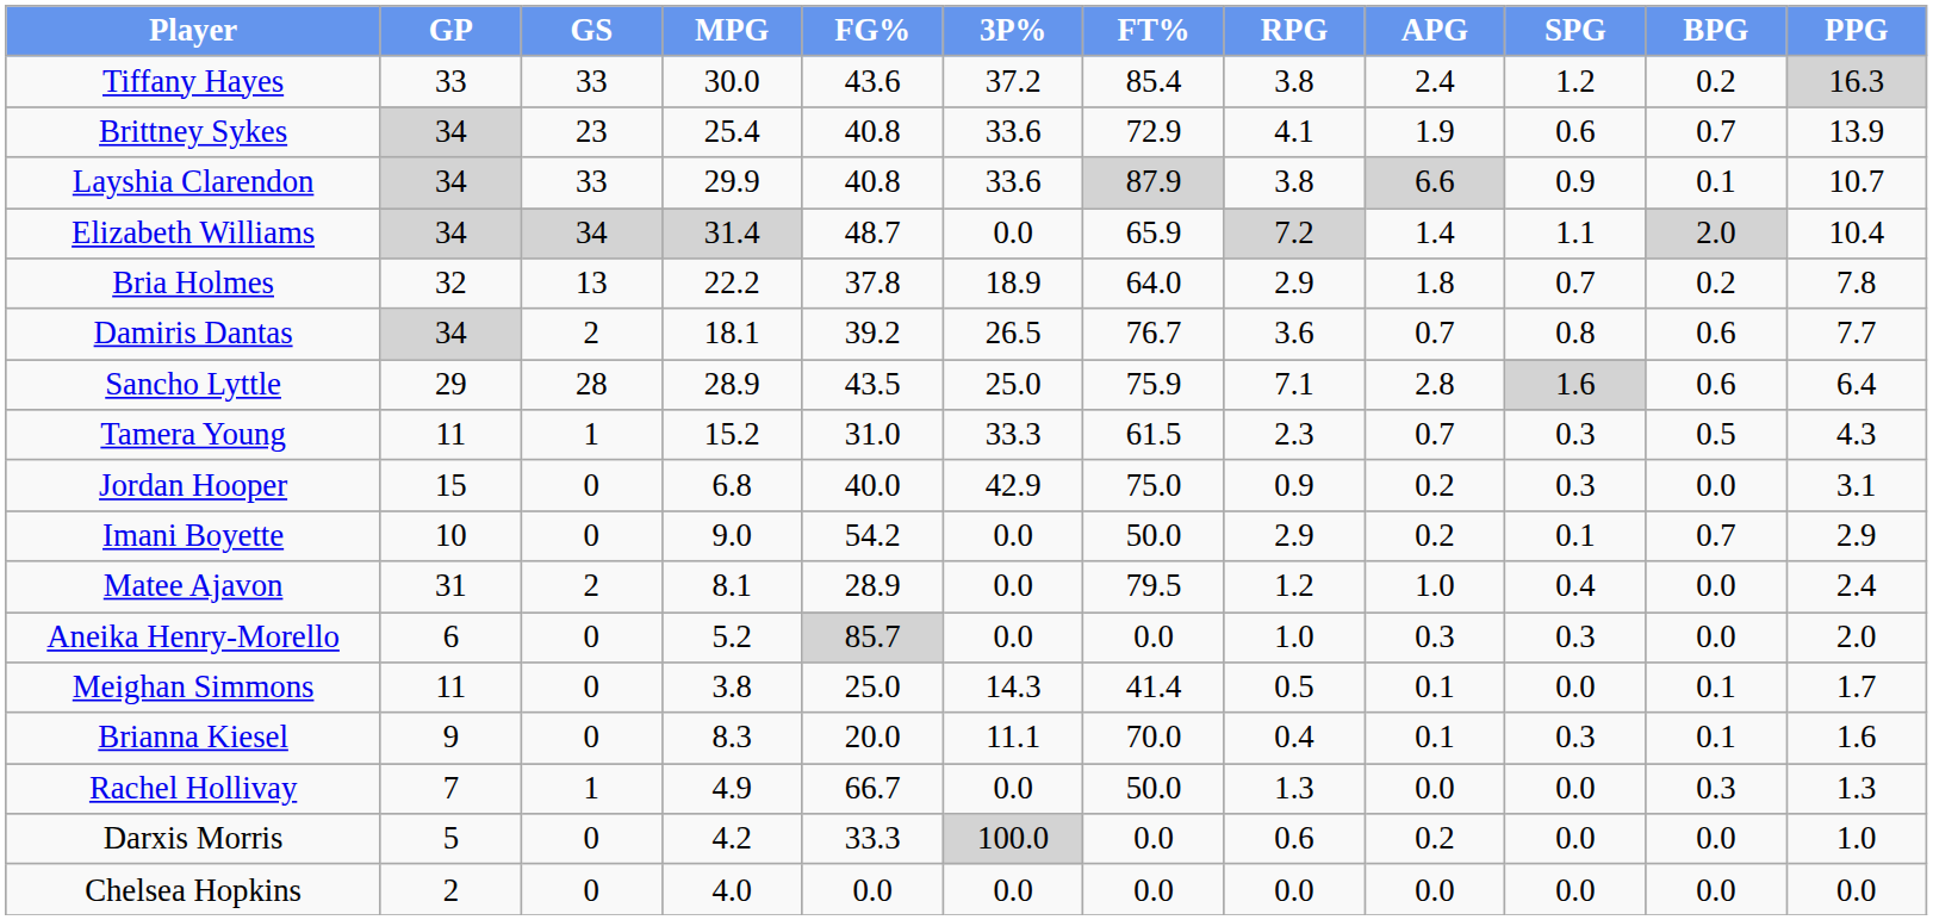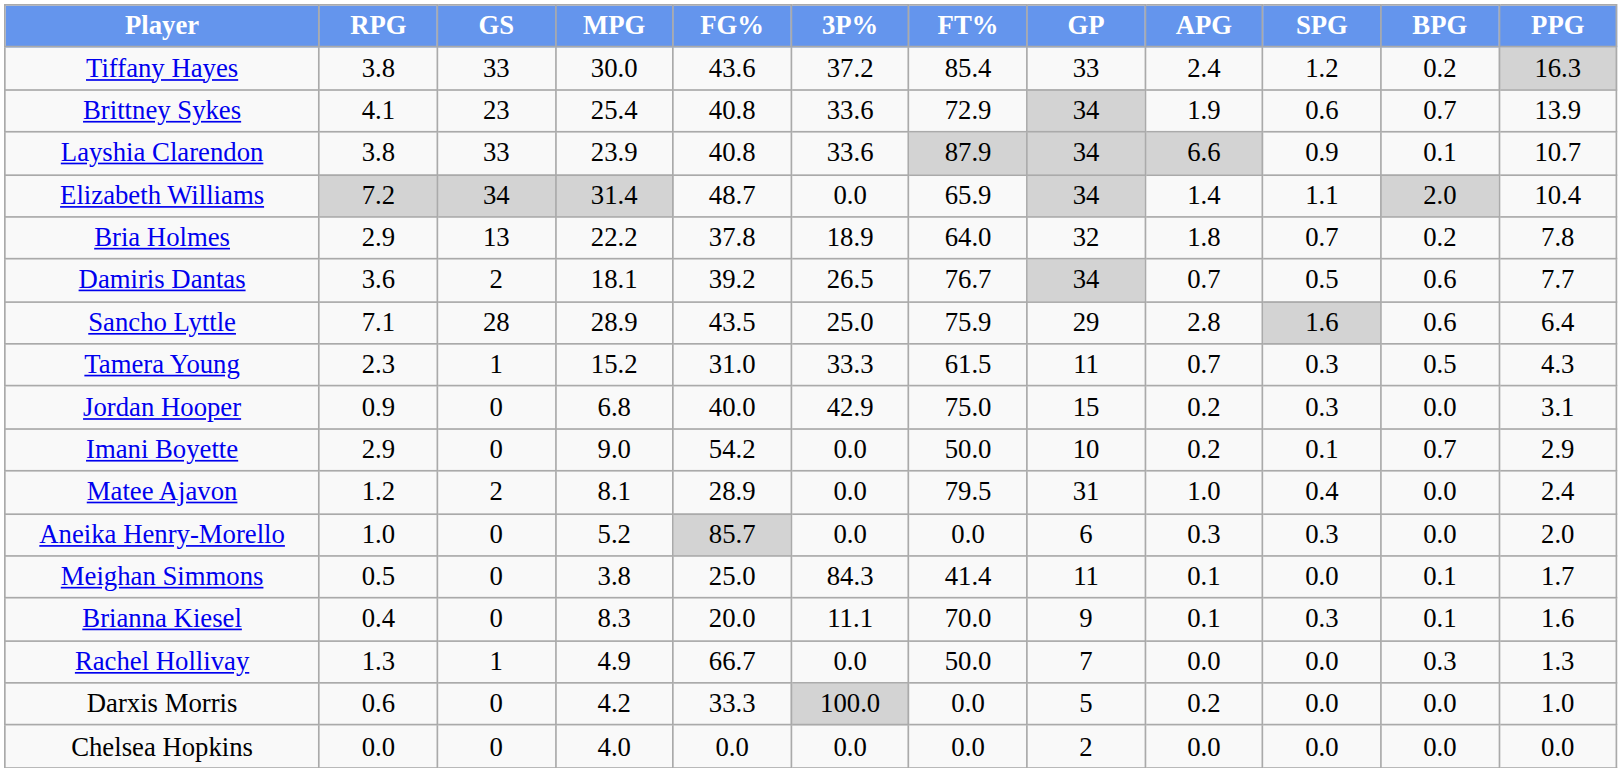columns swapped: GP <-> RPG
Layshia Clarendon | MPG: 29.9 -> 23.9
Damiris Dantas | SPG: 0.8 -> 0.5
Meighan Simmons | 3P%: 14.3 -> 84.3
